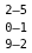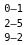rows swapped: 2–5 <-> 0–1
